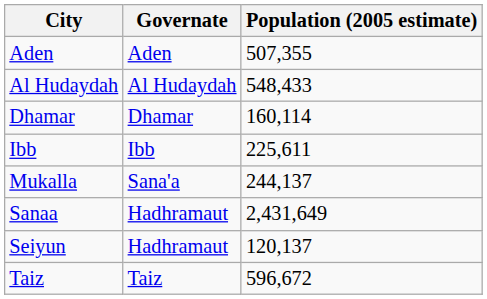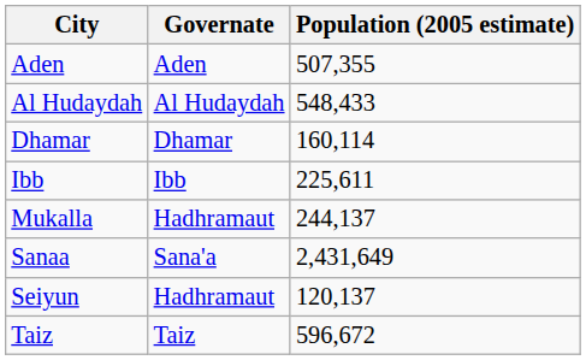Mukalla | Governate: Sana'a -> Hadhramaut
Sanaa | Governate: Hadhramaut -> Sana'a
